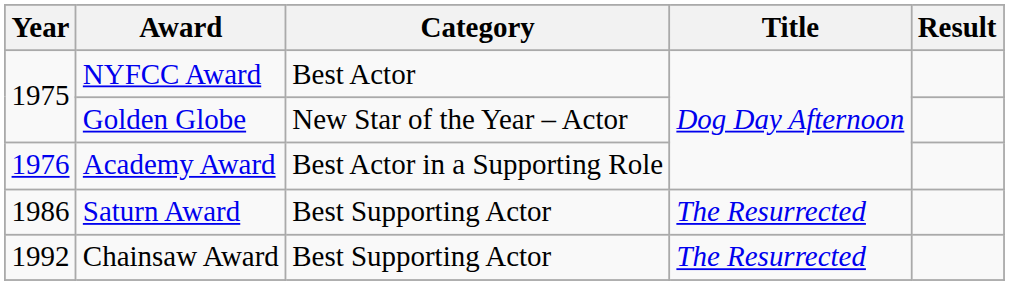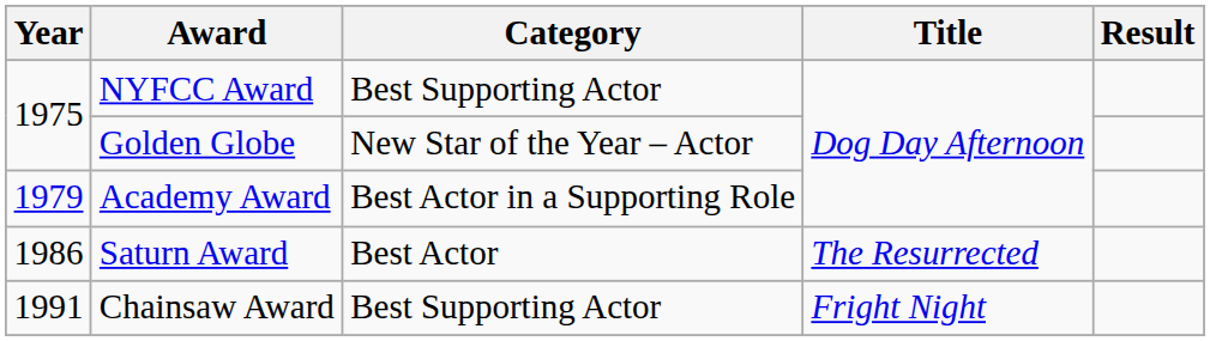NYFCC Award | Category: Best Actor -> Best Supporting Actor
Academy Award | Year: 1976 -> 1979
Saturn Award | Category: Best Supporting Actor -> Best Actor
Chainsaw Award | Year: 1992 -> 1991
Chainsaw Award | Title: The Resurrected -> Fright Night
